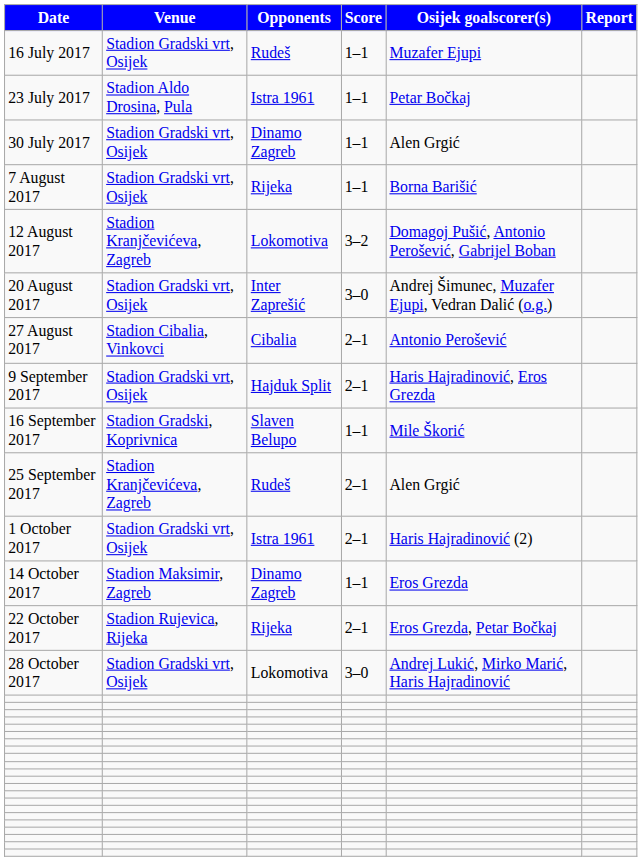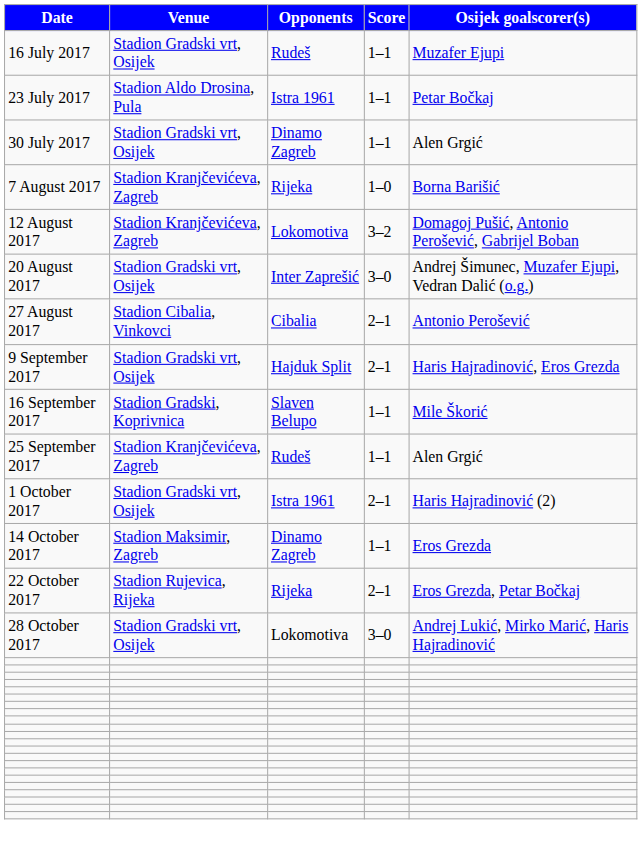- column: Report
7 August 2017 | Venue: Stadion Gradski vrt, Osijek -> Stadion Kranjčevićeva, Zagreb
7 August 2017 | Score: 1–1 -> 1–0
25 September 2017 | Score: 2–1 -> 1–1
